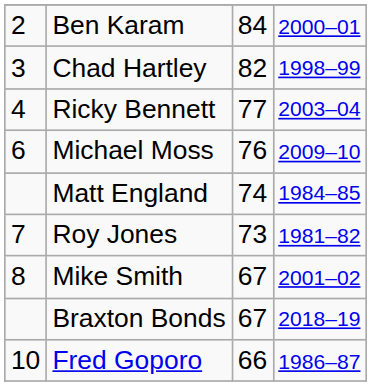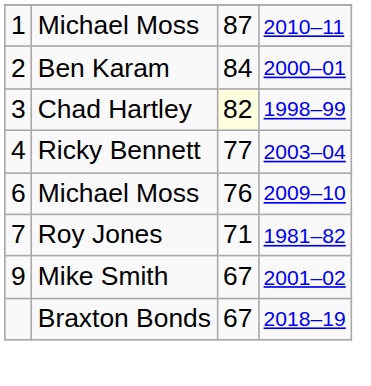+ row: 1 | Michael Moss | 87 | 2010–11
Chad Hartley | column 3: no background -> lightyellow background
- row: Matt England | 74 | 1984–85
Roy Jones | column 3: 73 -> 71
Mike Smith | column 1: 8 -> 9
- row: 10 | Fred Goporo | 66 | 1986–87
